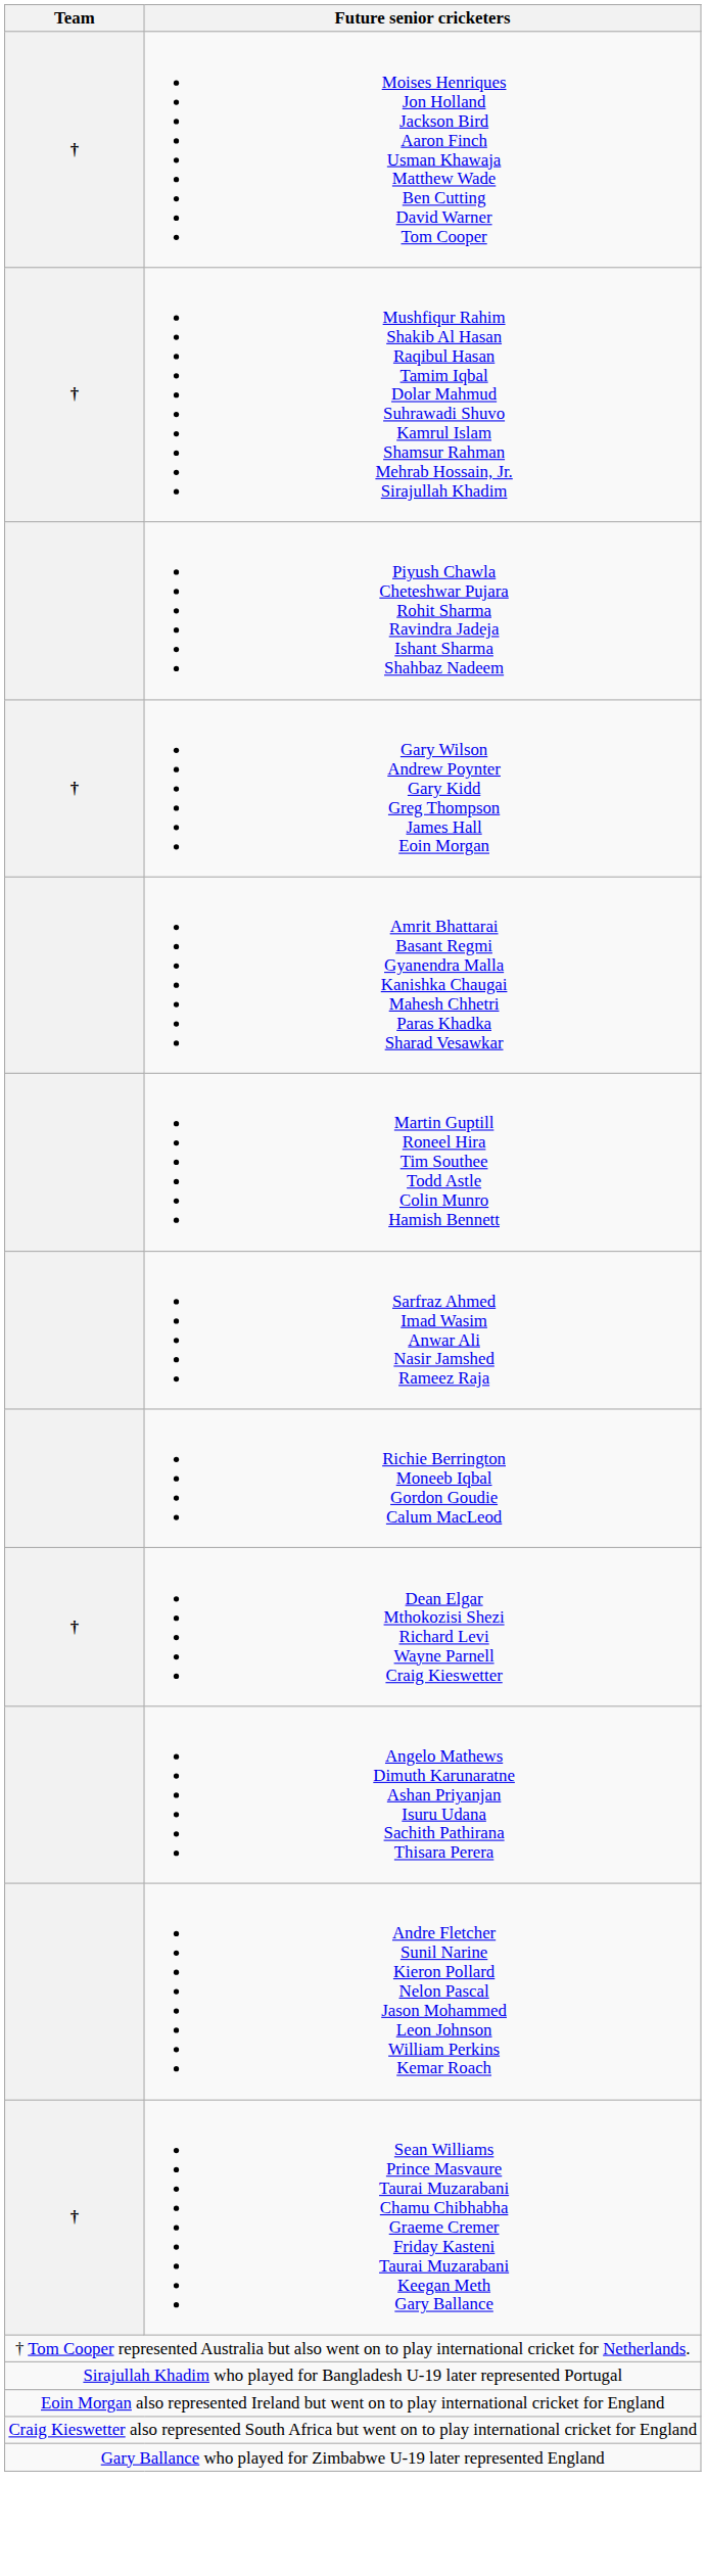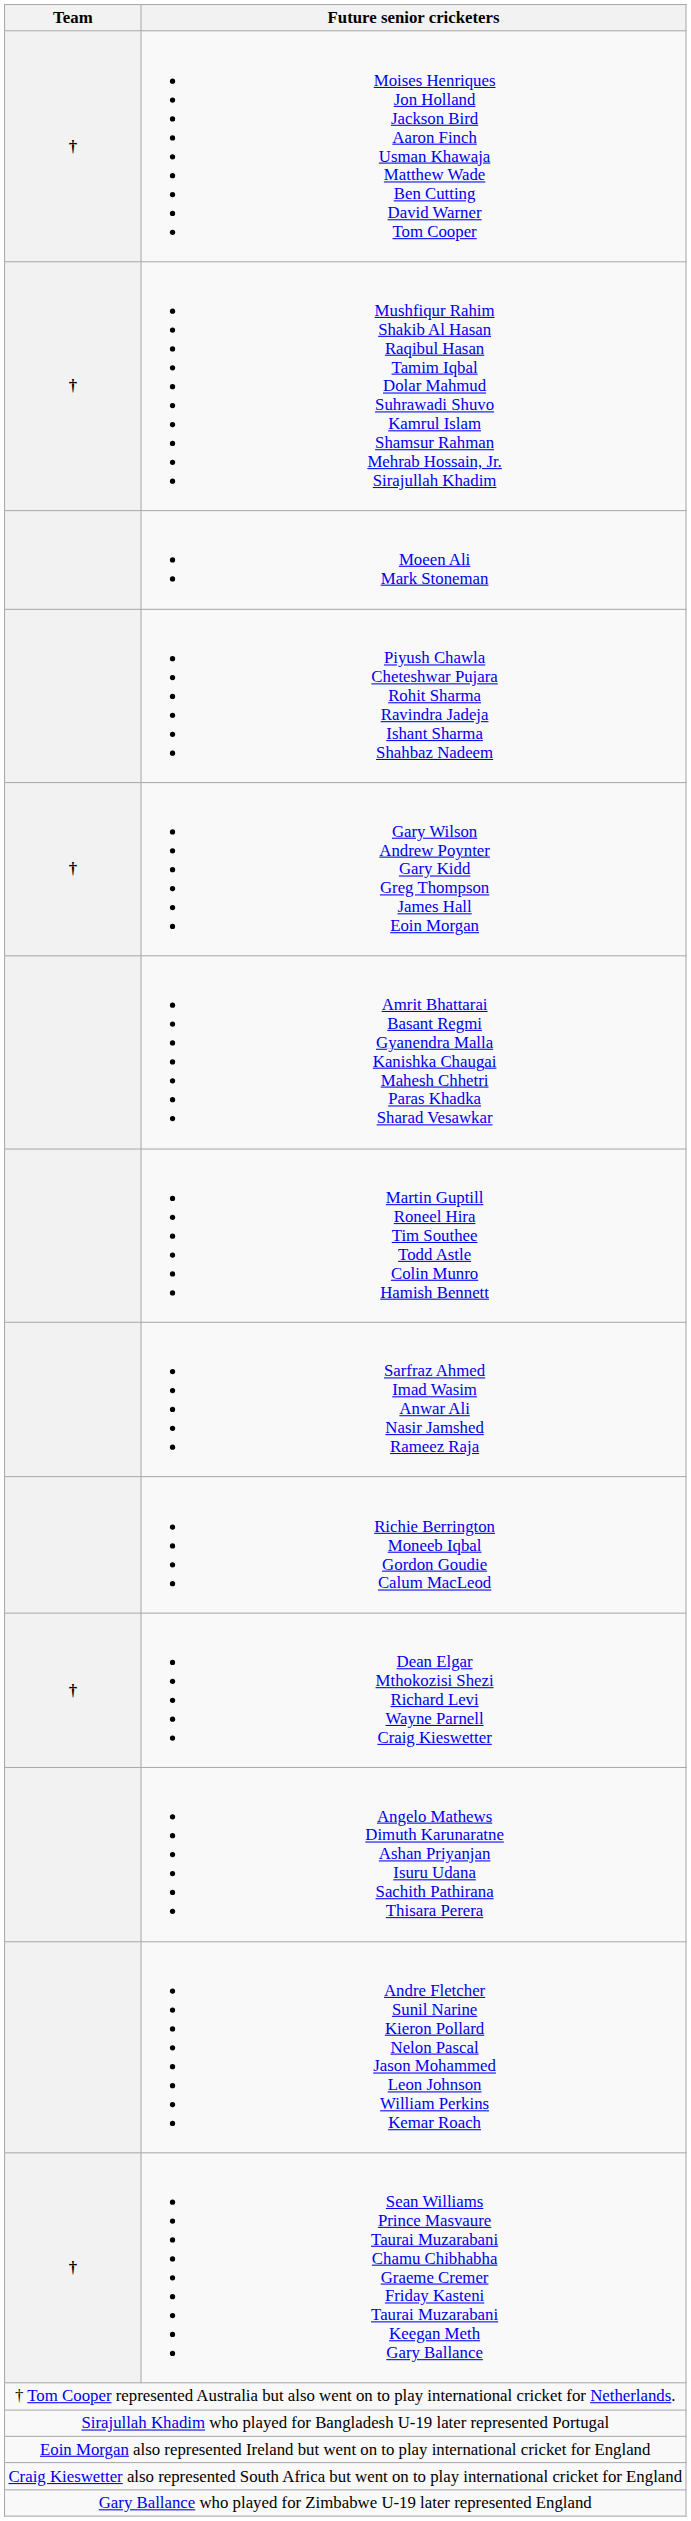+ row: Moeen Ali Mark Stoneman
